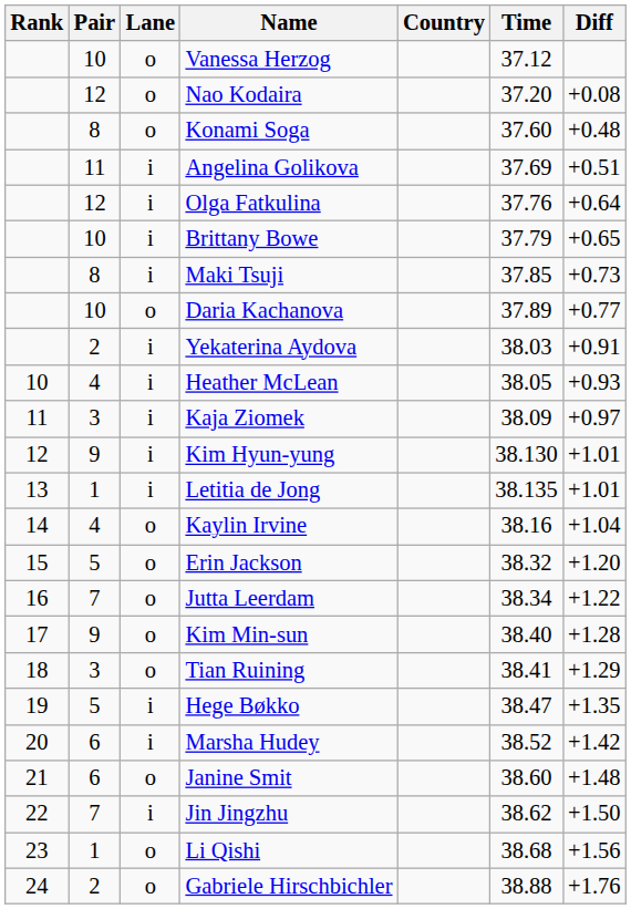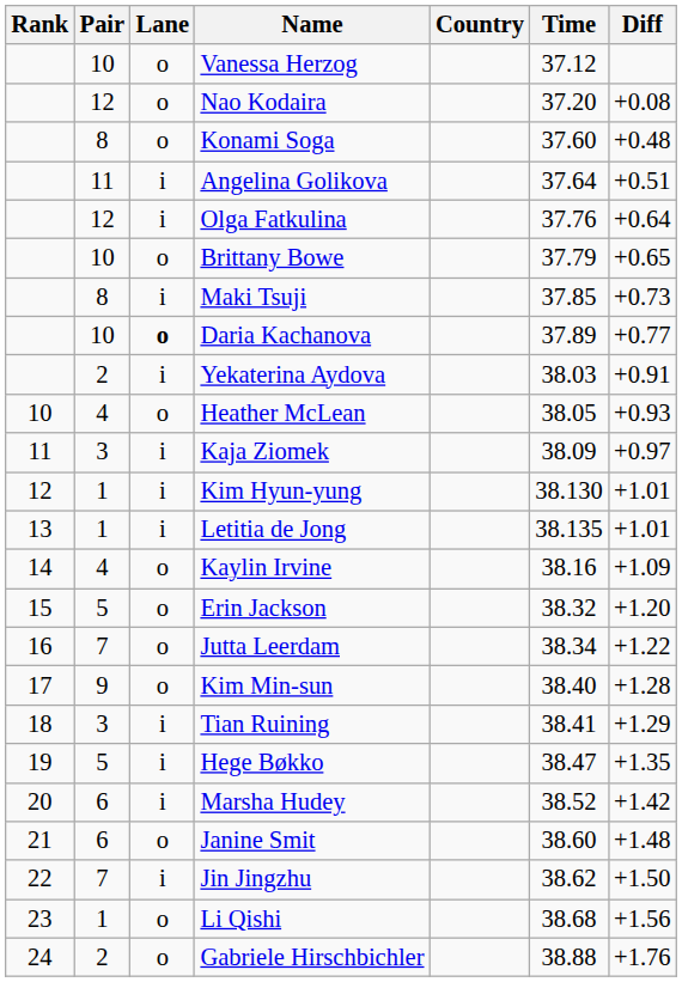Angelina Golikova | Time: 37.69 -> 37.64
Brittany Bowe | Lane: i -> o
Daria Kachanova | Lane: normal -> bold
Heather McLean | Lane: i -> o
Kim Hyun-yung | Pair: 9 -> 1
Kaylin Irvine | Diff: +1.04 -> +1.09
Tian Ruining | Lane: o -> i
